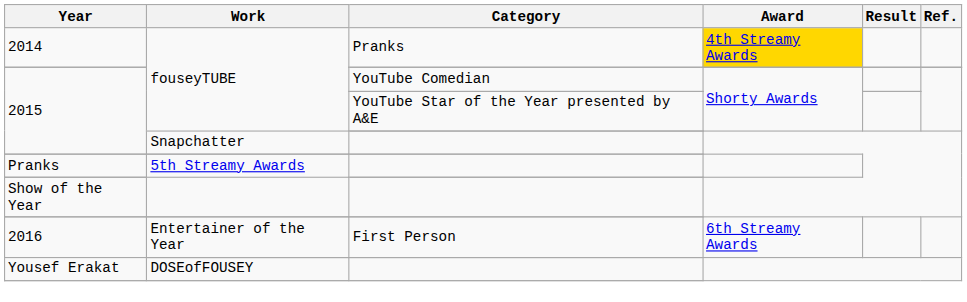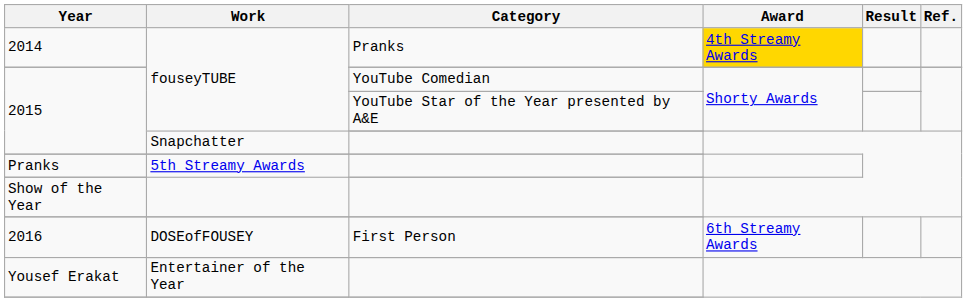2016 / First Person | Work: Entertainer of the Year -> DOSEofFOUSEY
Yousef Erakat | Work: DOSEofFOUSEY -> Entertainer of the Year
